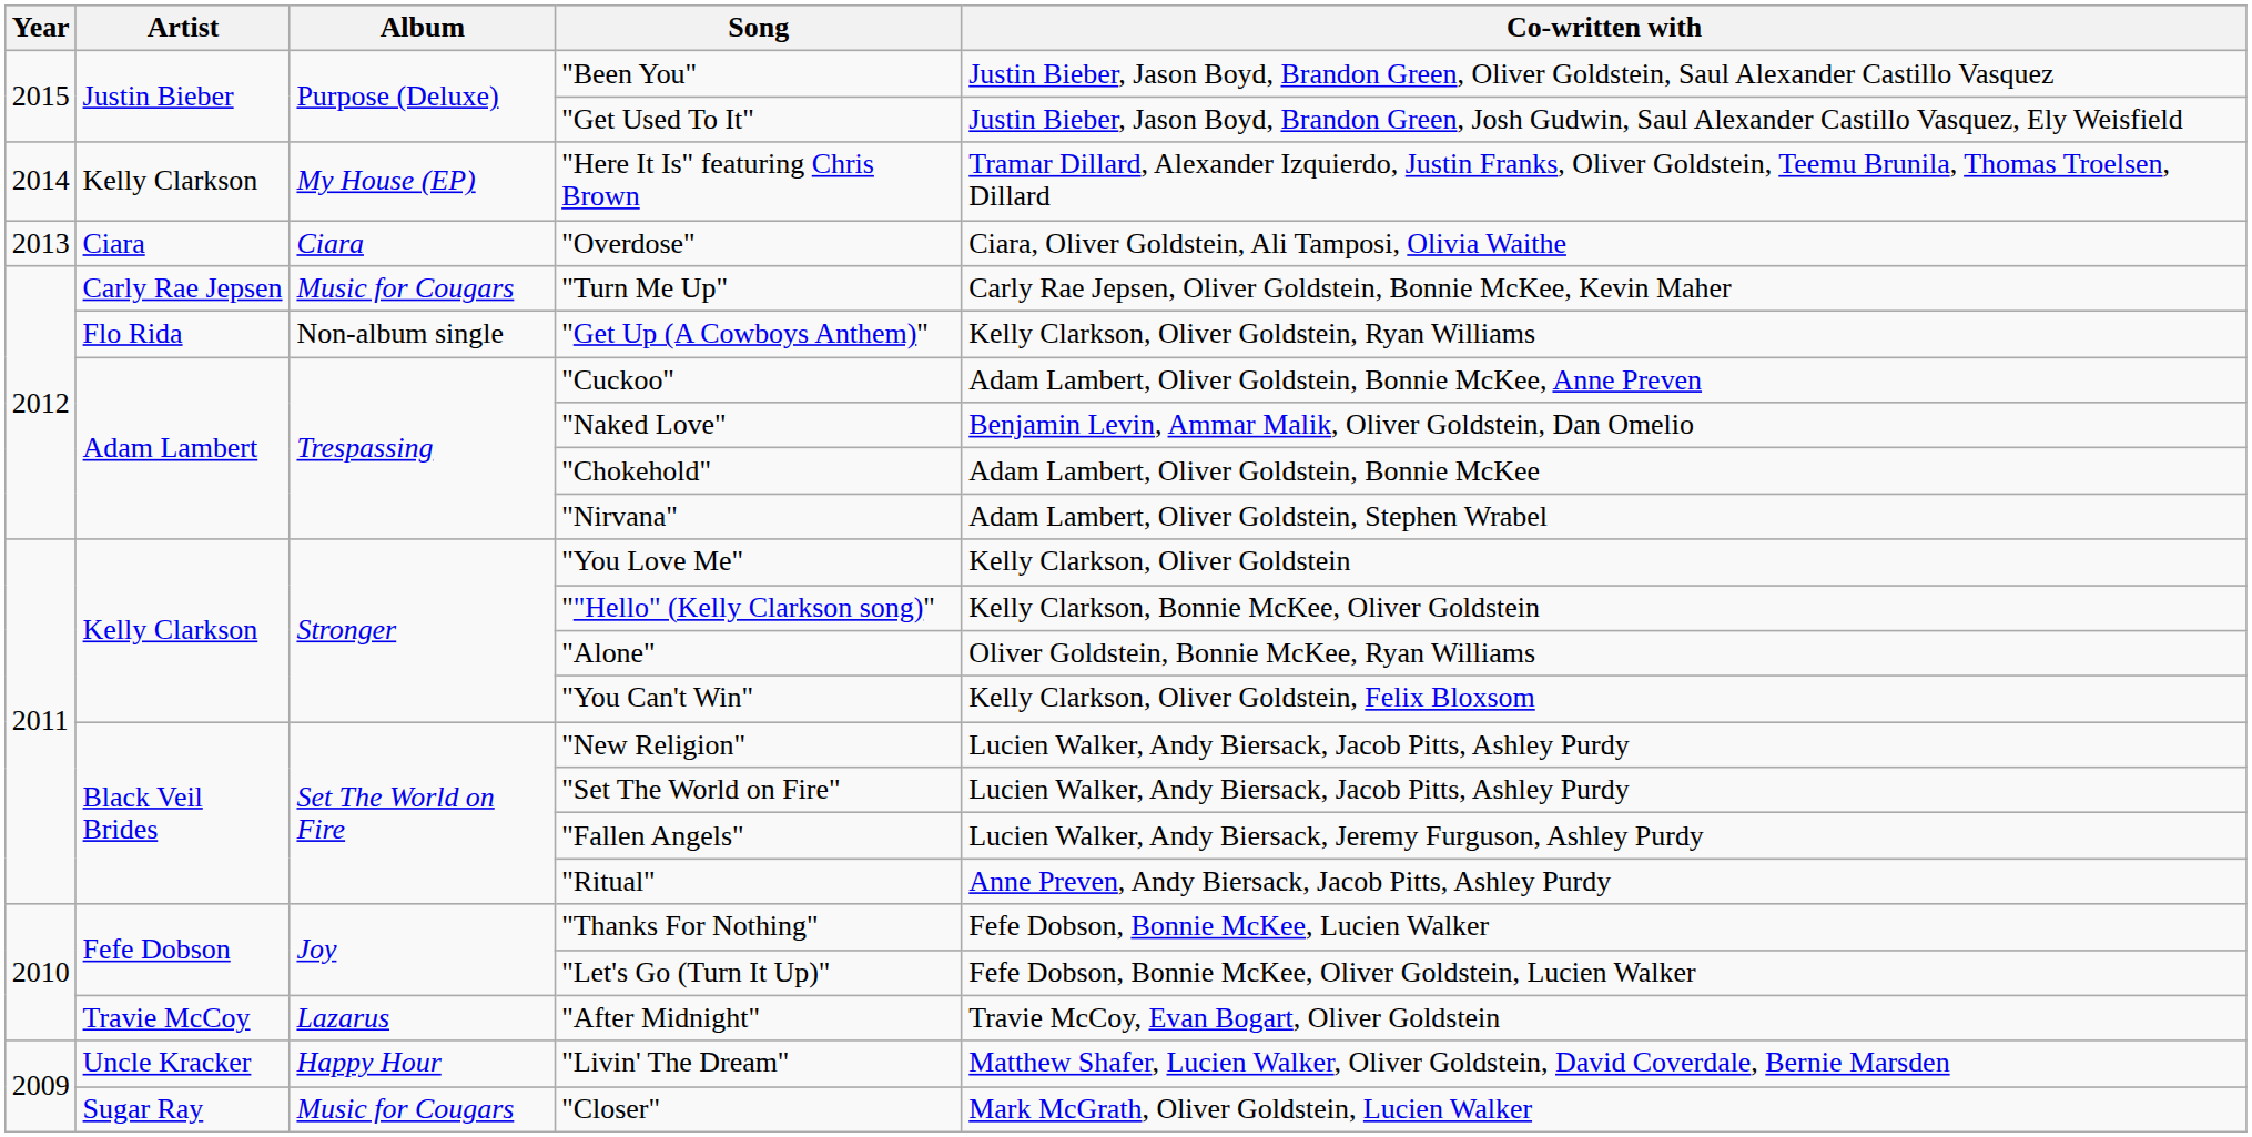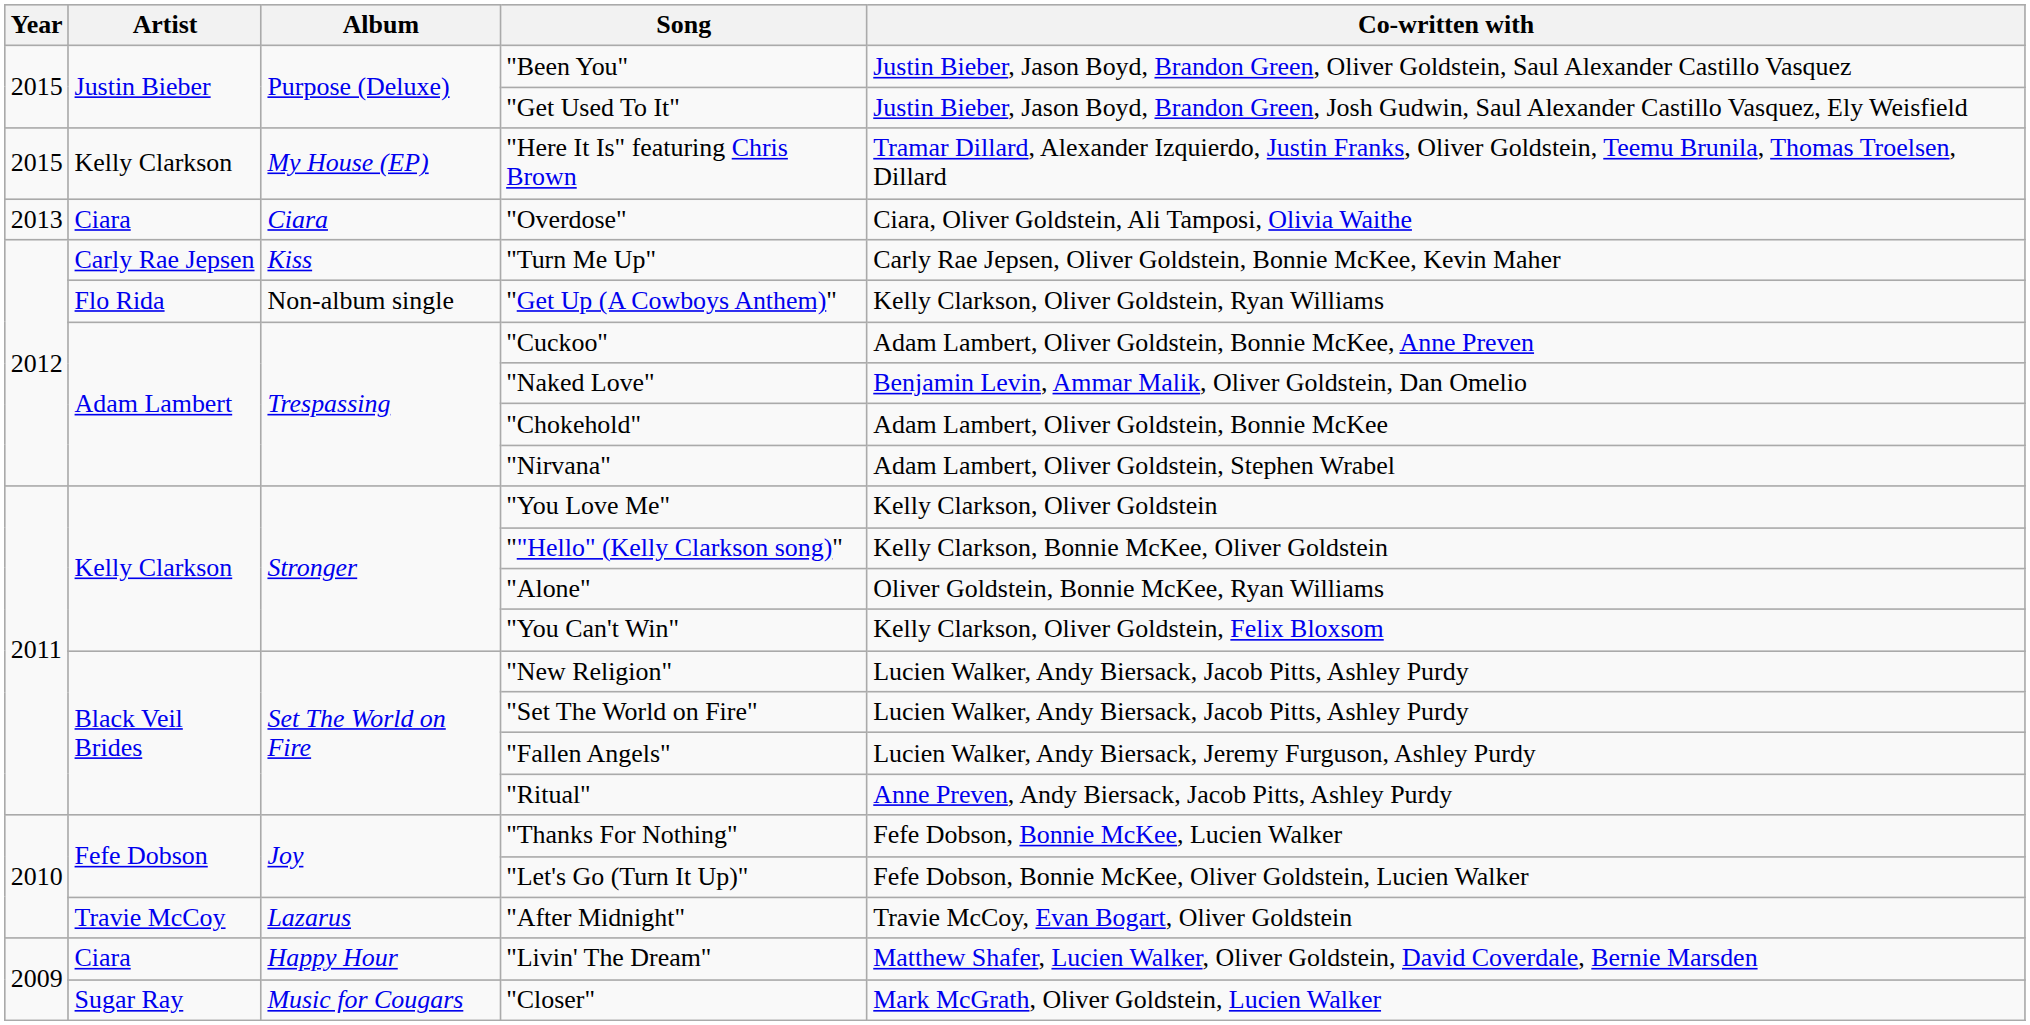"Here It Is" featuring Chris Brown | Year: 2014 -> 2015
"Turn Me Up" | Album: Music for Cougars -> Kiss
"Livin' The Dream" | Artist: Uncle Kracker -> Ciara
